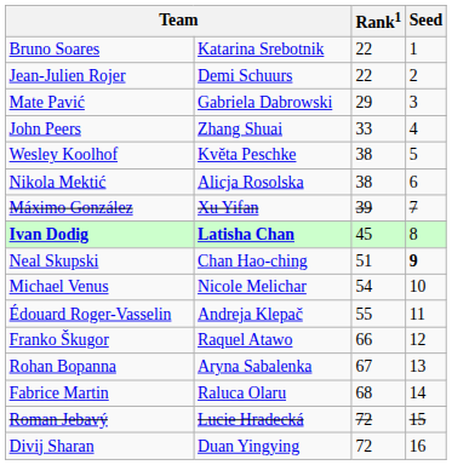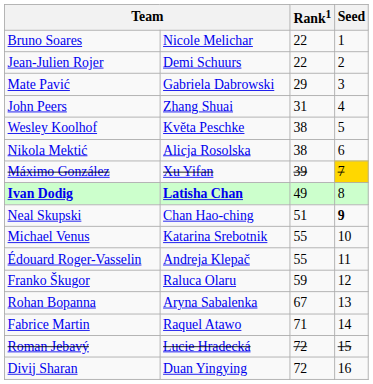Bruno Soares | column 2: Katarina Srebotnik -> Nicole Melichar
John Peers | Rank1: 33 -> 31
Máximo González | Seed: no background -> gold background
Ivan Dodig | Rank1: 45 -> 49
Michael Venus | column 2: Nicole Melichar -> Katarina Srebotnik
Michael Venus | Rank1: 54 -> 55
Franko Škugor | column 2: Raquel Atawo -> Raluca Olaru
Franko Škugor | Rank1: 66 -> 59
Fabrice Martin | column 2: Raluca Olaru -> Raquel Atawo
Fabrice Martin | Rank1: 68 -> 71
